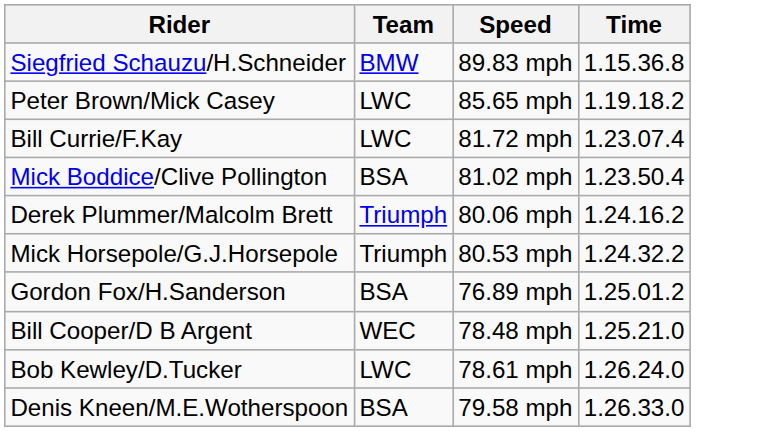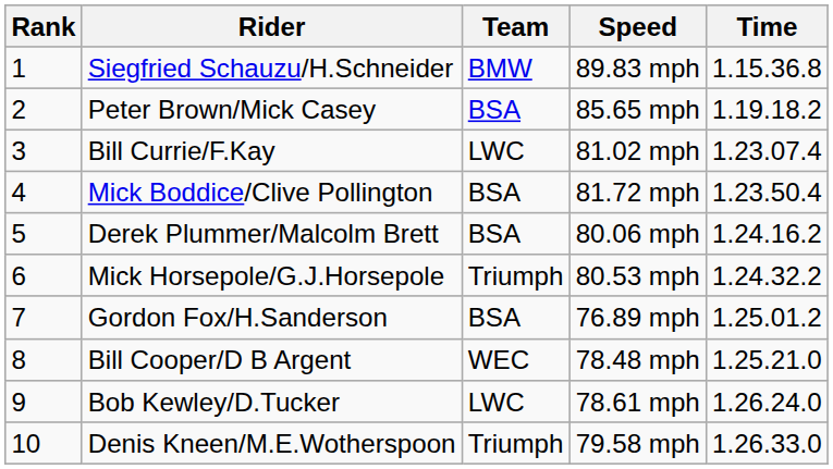+ column: Rank | 1 | 2 | 3 | 4 | 5 | 6 | 7 | 8 | 9 | 10
Peter Brown/Mick Casey | Team: LWC -> BSA
Bill Currie/F.Kay | Speed: 81.72 mph -> 81.02 mph
Mick Boddice/Clive Pollington | Speed: 81.02 mph -> 81.72 mph
Derek Plummer/Malcolm Brett | Team: Triumph -> BSA
Denis Kneen/M.E.Wotherspoon | Team: BSA -> Triumph
